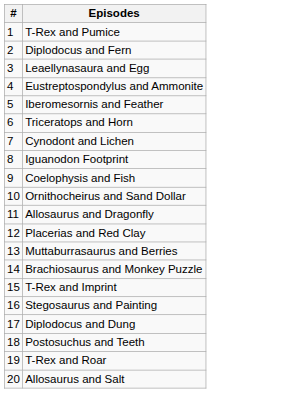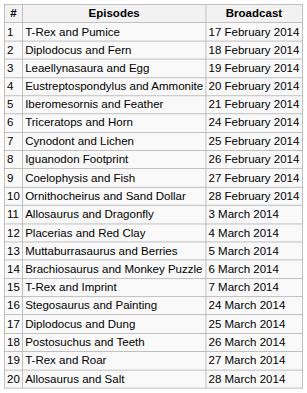+ column: Broadcast | 17 February 2014 | 18 February 2014 | 19 February 2014 | 20 February 2014 | 21 February 2014 | 24 February 2014 | 25 February 2014 | 26 February 2014 | 27 February 2014 | 28 February 2014 | 3 March 2014 | 4 March 2014 | 5 March 2014 | 6 March 2014 | 7 March 2014 | 24 March 2014 | 25 March 2014 | 26 March 2014 | 27 March 2014 | 28 March 2014
